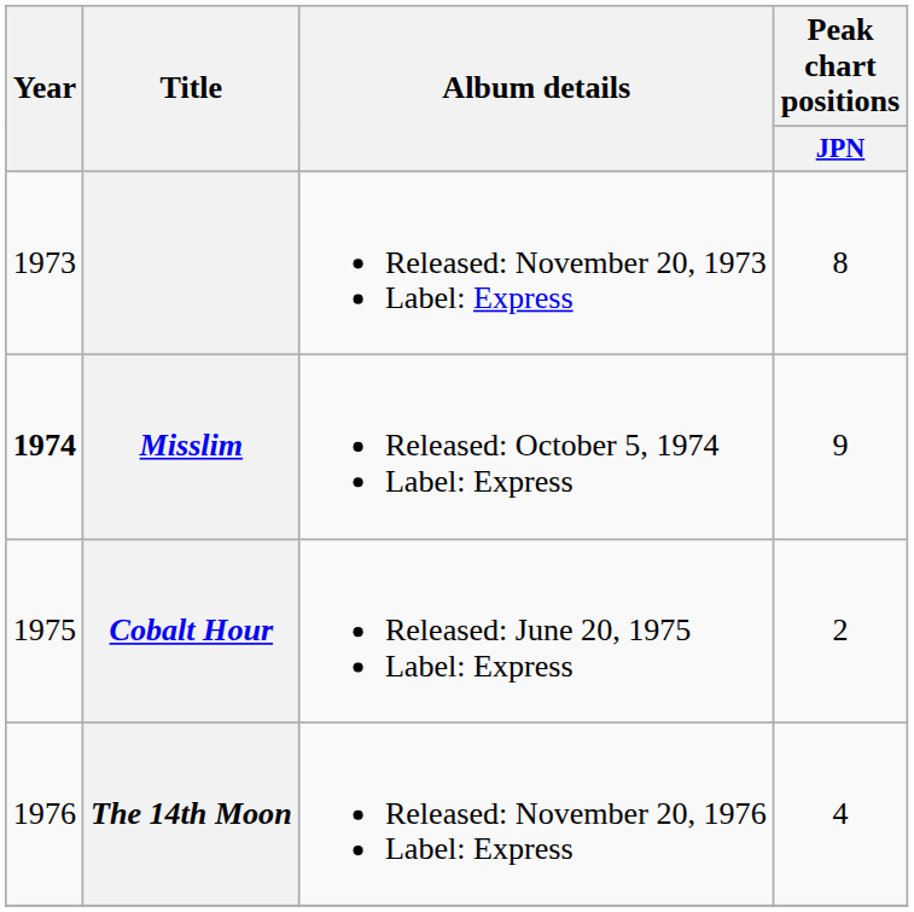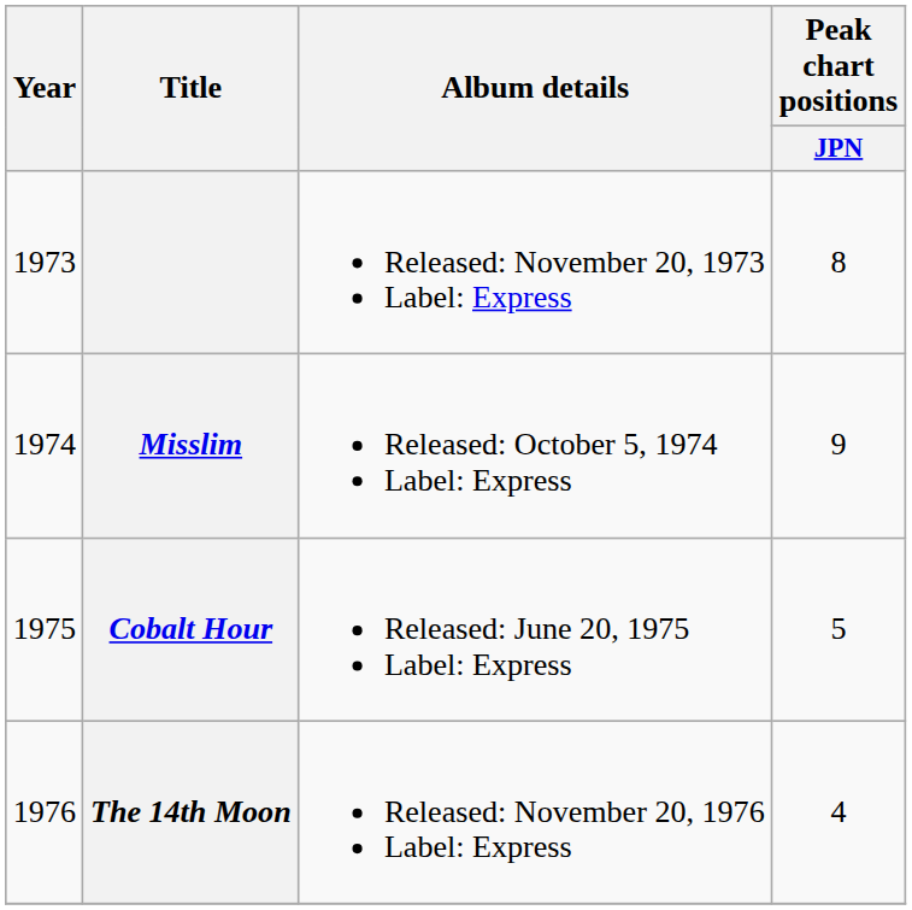Misslim | Year: bold -> normal
Cobalt Hour | Peak chart positions / JPN: 2 -> 5
